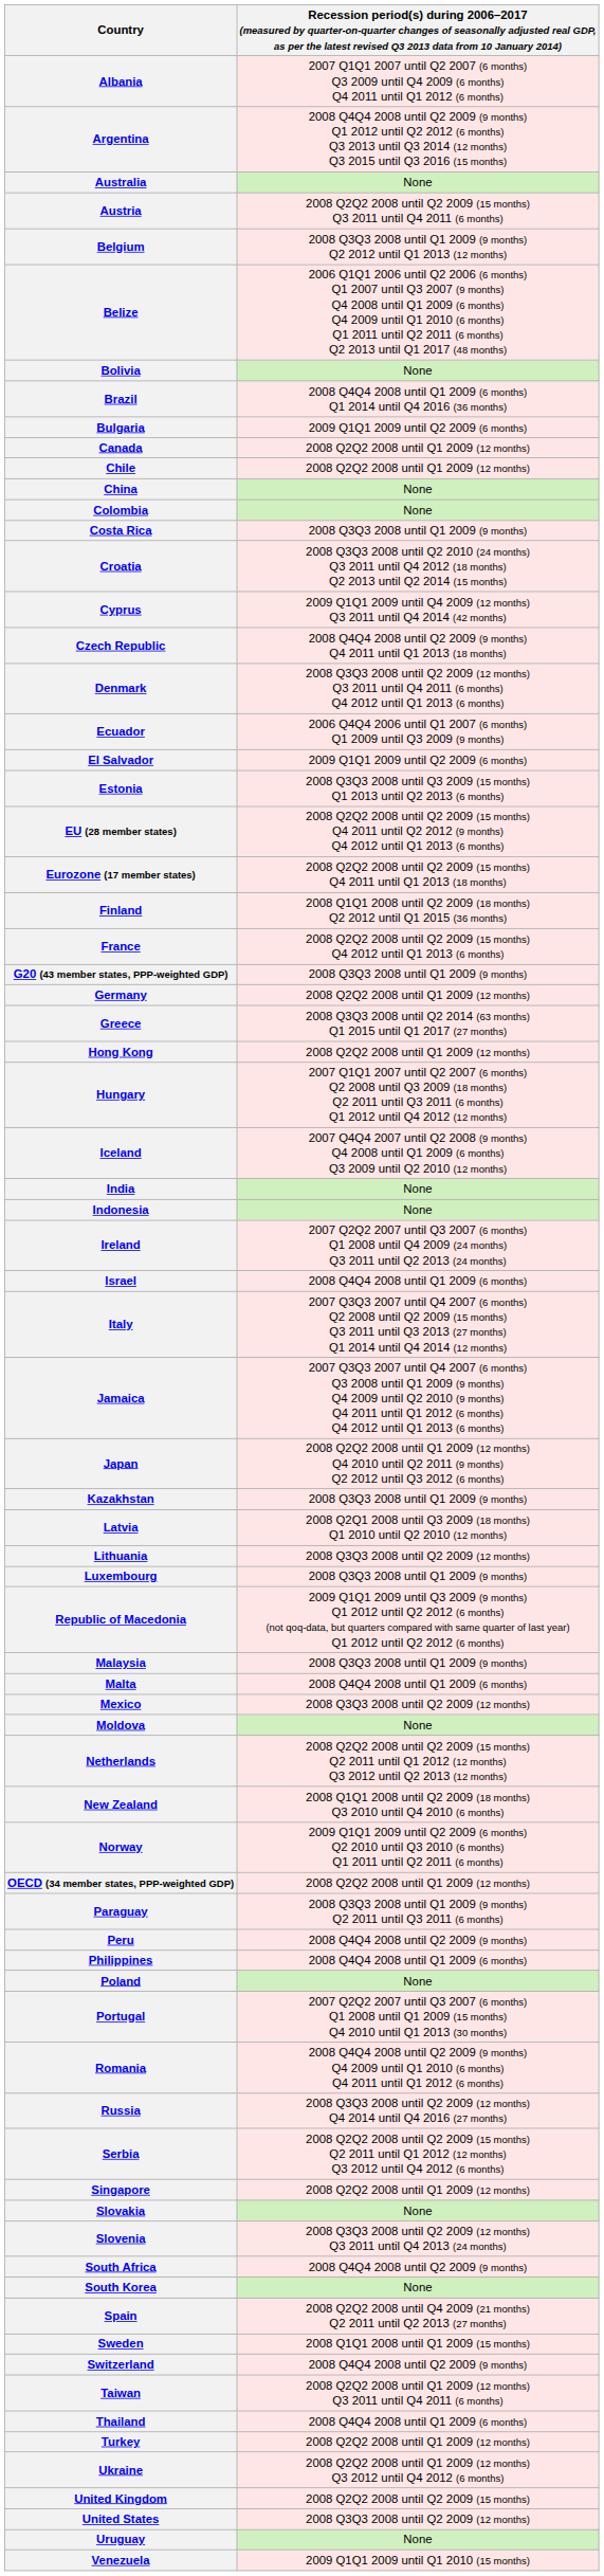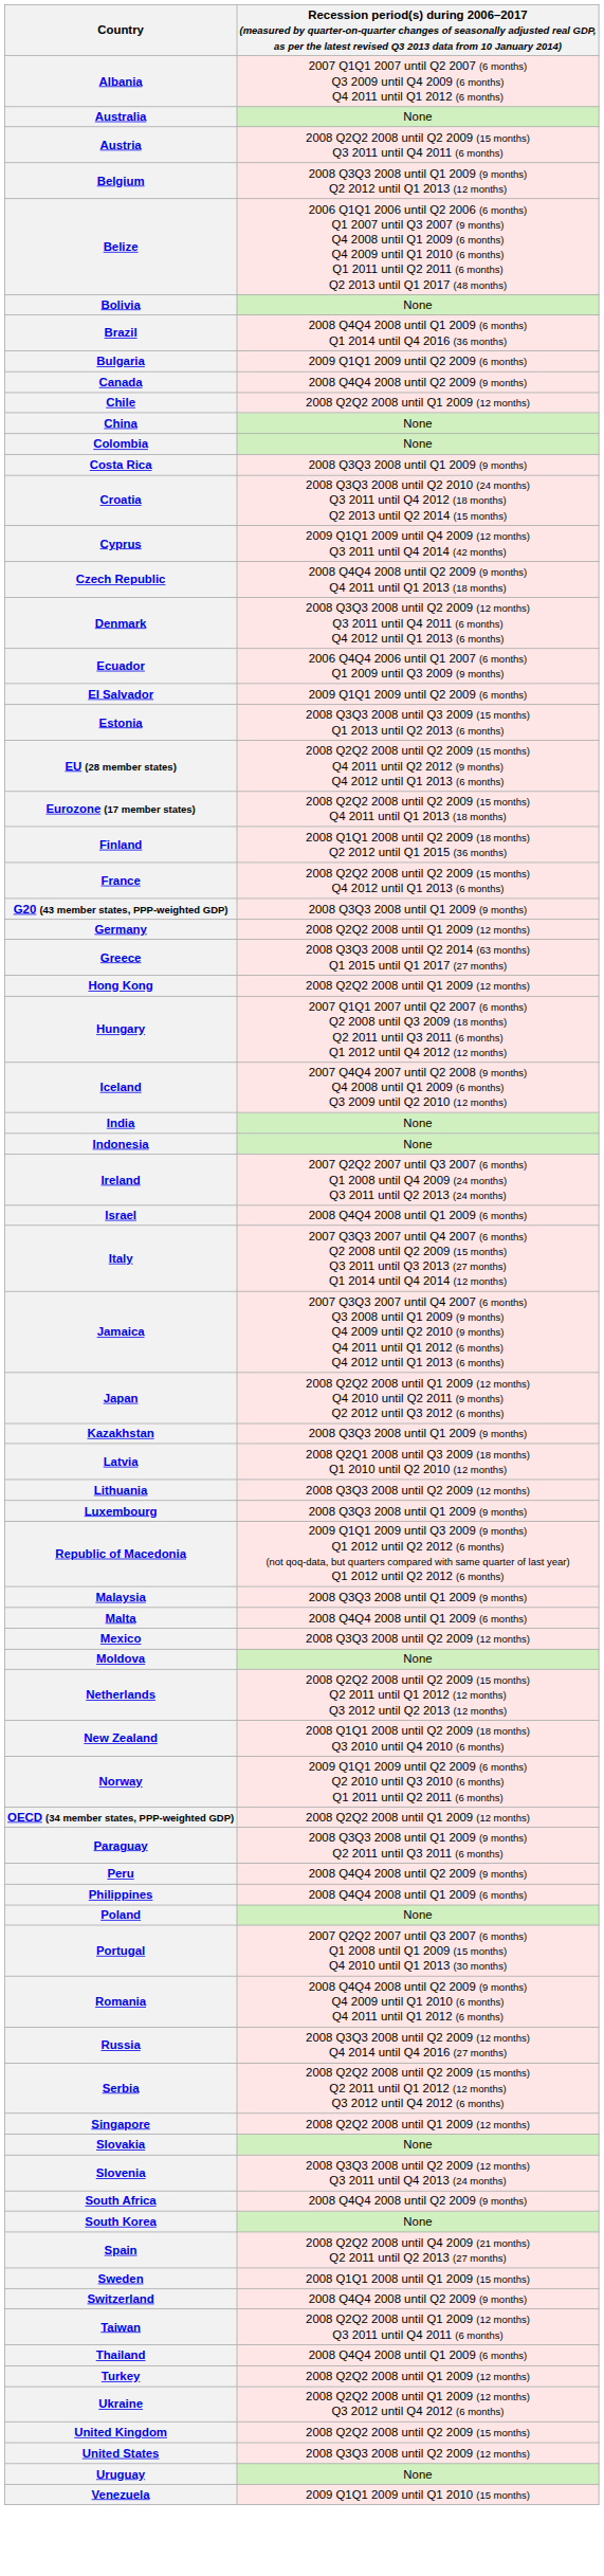- row: Argentina | 2008 Q4Q4 2008 until Q2 2009 (9 months) Q1 2012 until Q2 2012 (6 months) Q3 2013 until Q3 2014 (12 months) Q3 2015 until Q3 2016 (15 months)
Canada | column 2: 2008 Q2Q2 2008 until Q1 2009 (12 months) -> 2008 Q4Q4 2008 until Q2 2009 (9 months)
